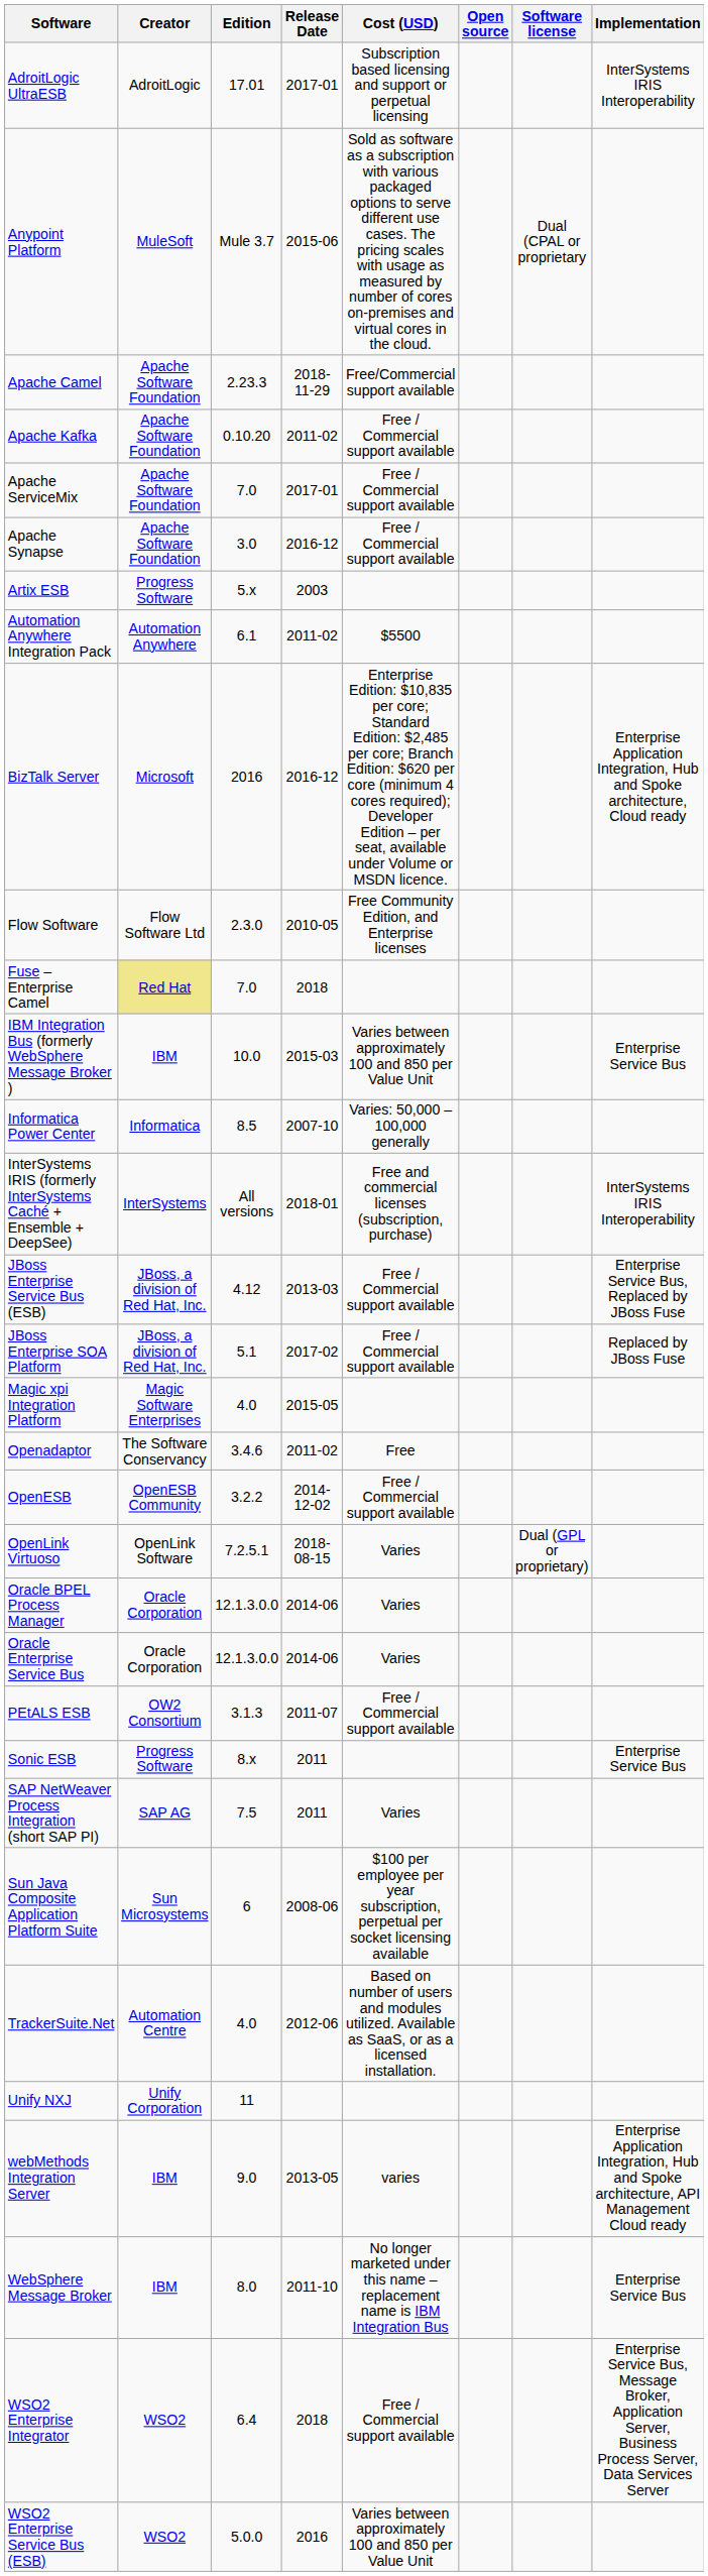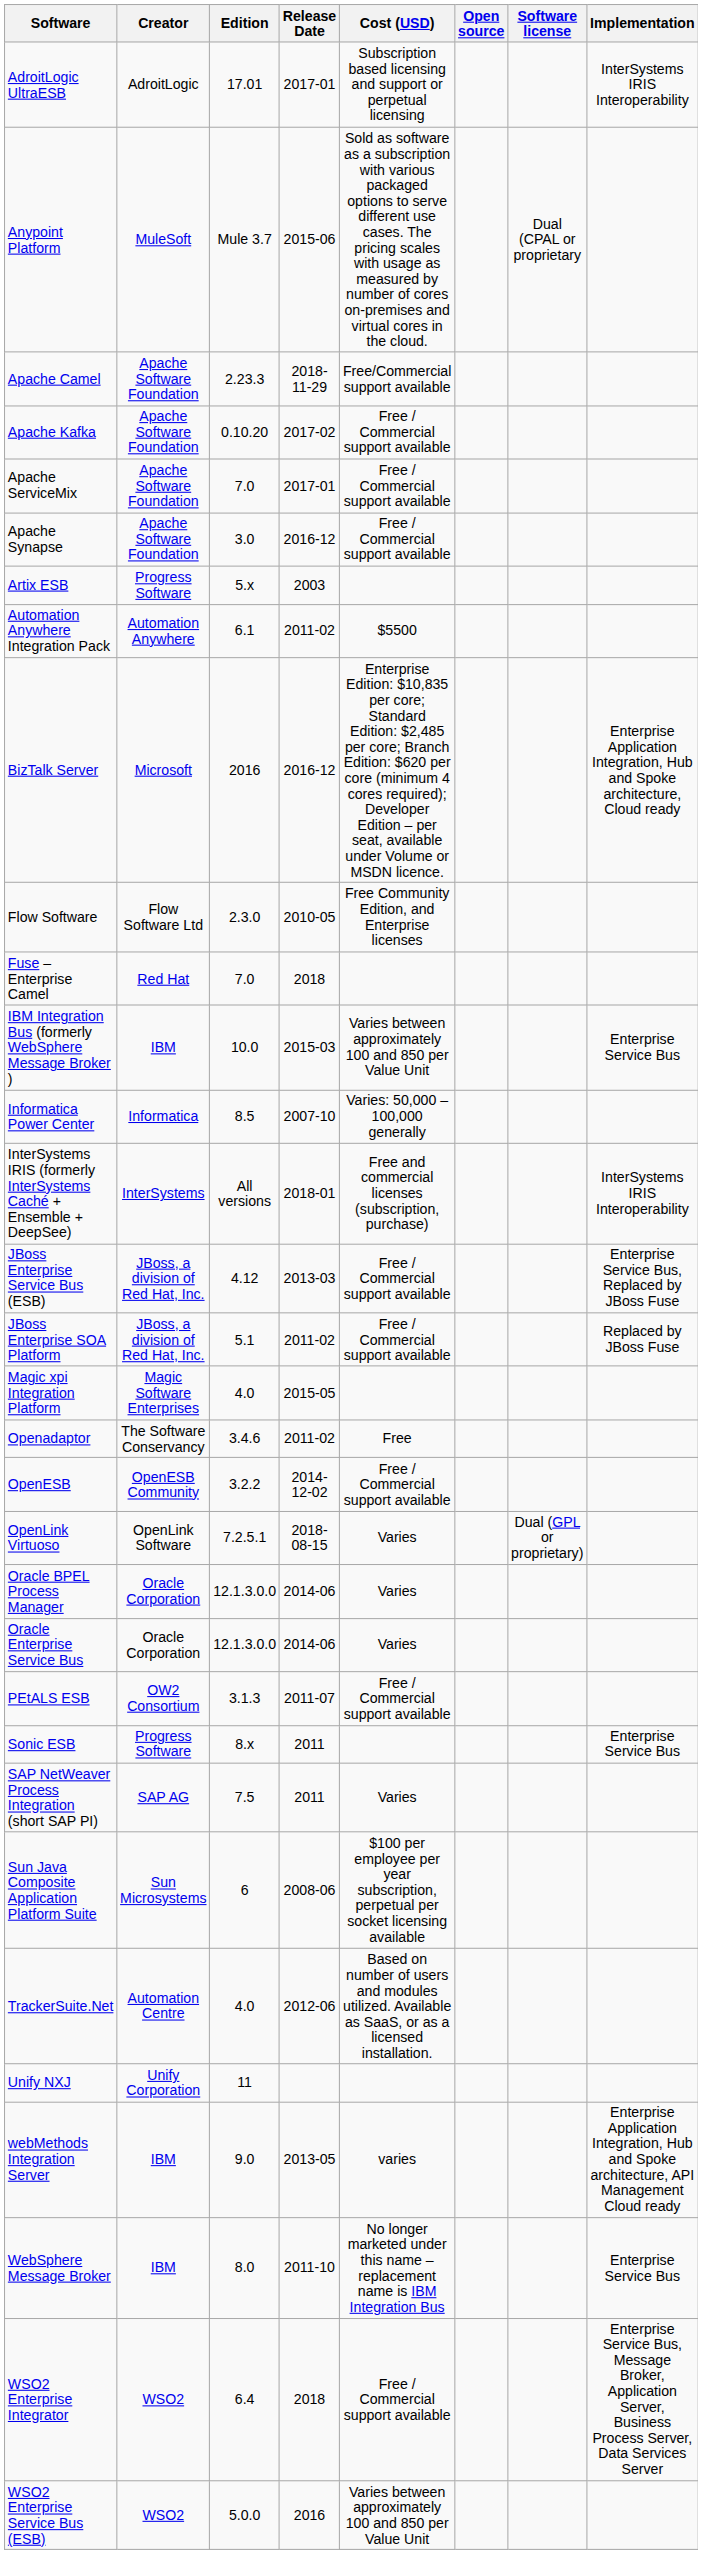Apache Kafka | Release Date: 2011-02 -> 2017-02
Fuse – Enterprise Camel | Creator: khaki background -> no background
JBoss Enterprise SOA Platform | Release Date: 2017-02 -> 2011-02
